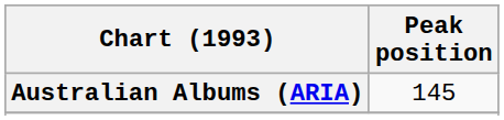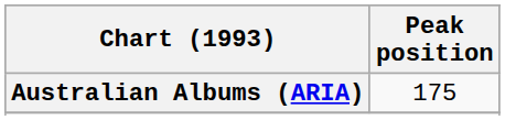Australian Albums (ARIA) | Peak position: 145 -> 175
